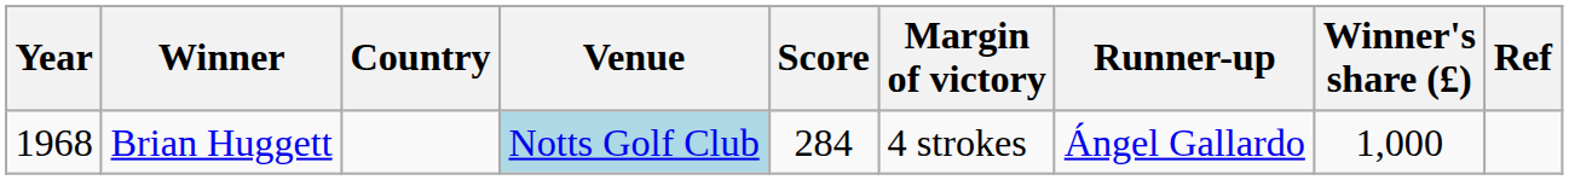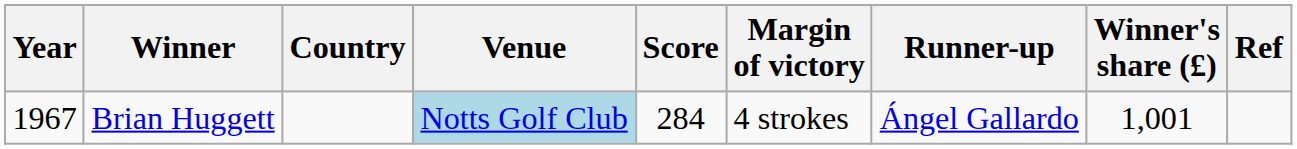Brian Huggett | Year: 1968 -> 1967
Brian Huggett | Winner's share (£): 1,000 -> 1,001
